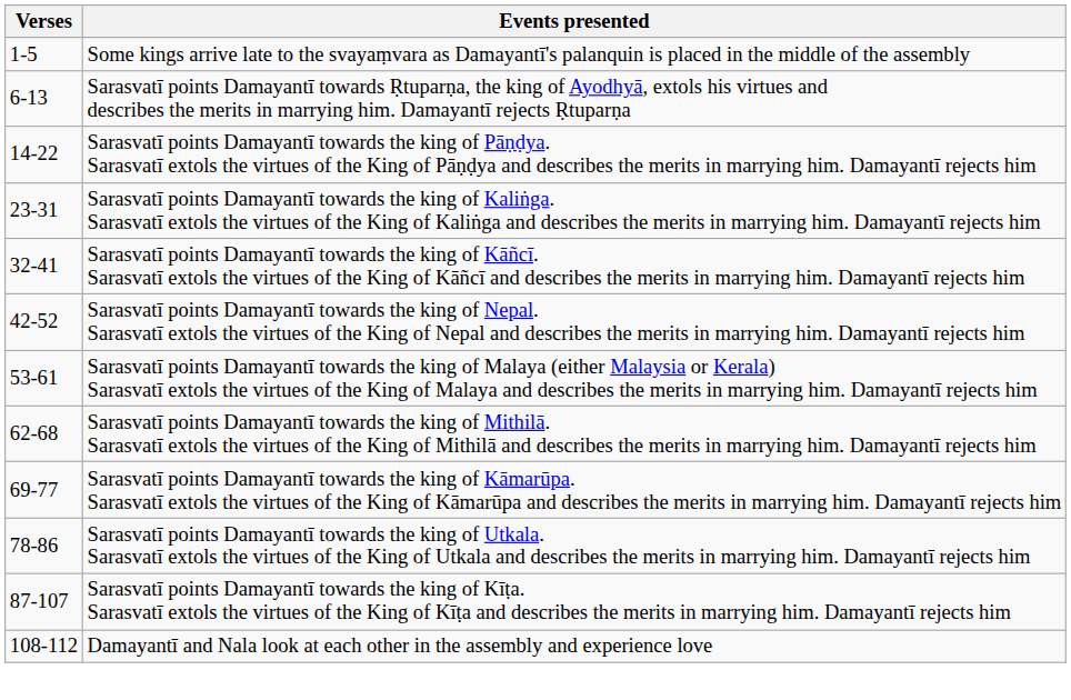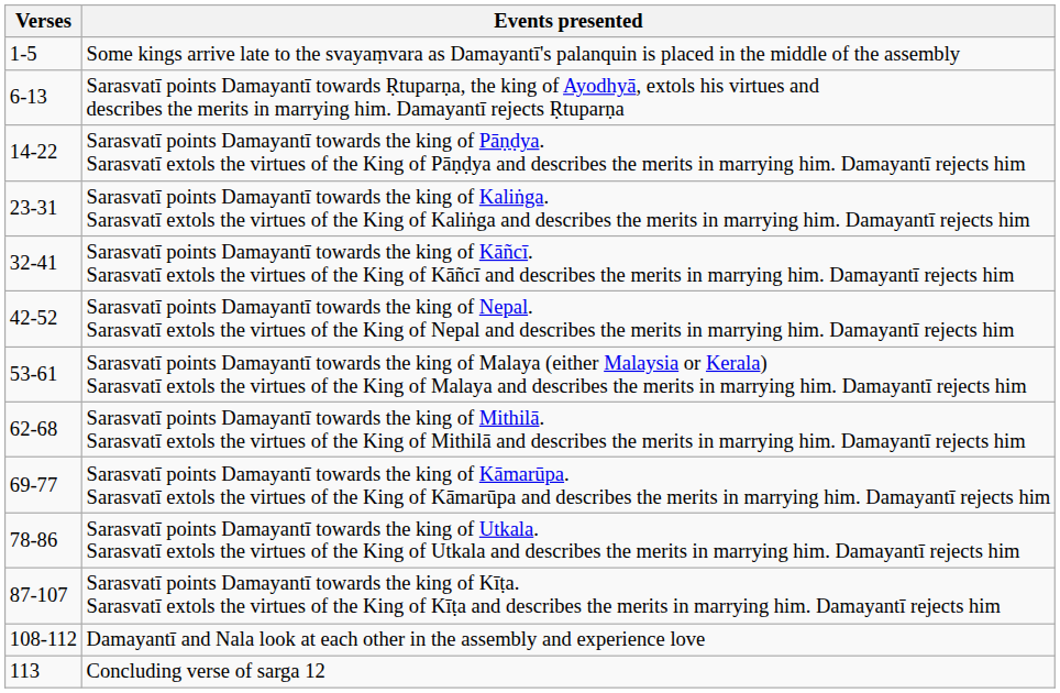+ row: 113 | Concluding verse of sarga 12
